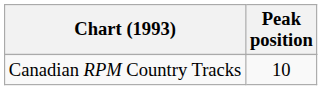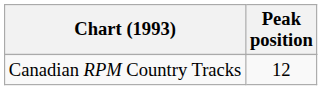Canadian RPM Country Tracks | Peak position: 10 -> 12
